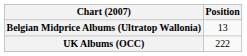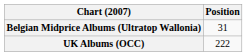Belgian Midprice Albums (Ultratop Wallonia) | Position: 13 -> 31
